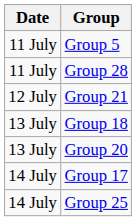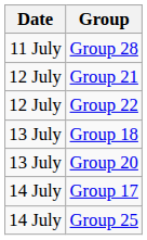- row: 11 July | Group 5
+ row: 12 July | Group 22
